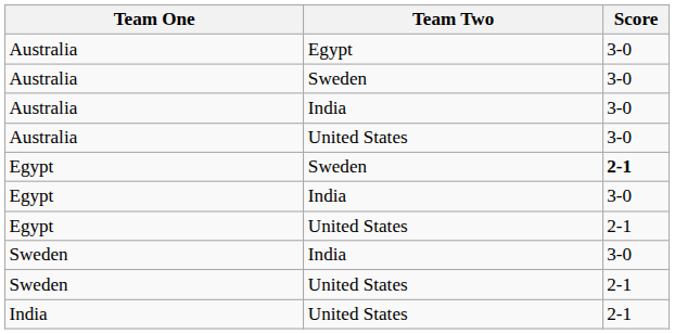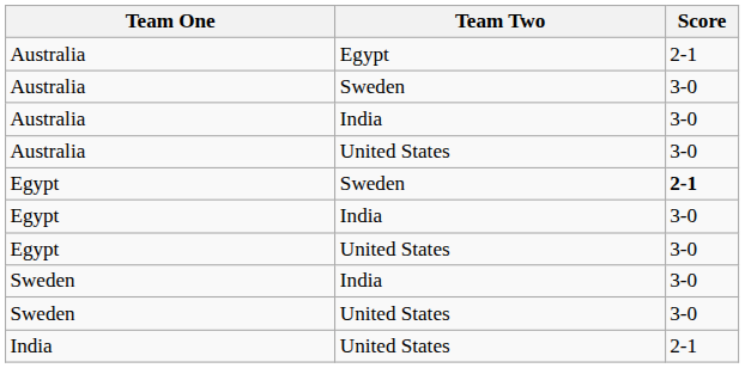Australia / Egypt | Score: 3-0 -> 2-1
Egypt / United States | Score: 2-1 -> 3-0
Sweden / United States | Score: 2-1 -> 3-0
